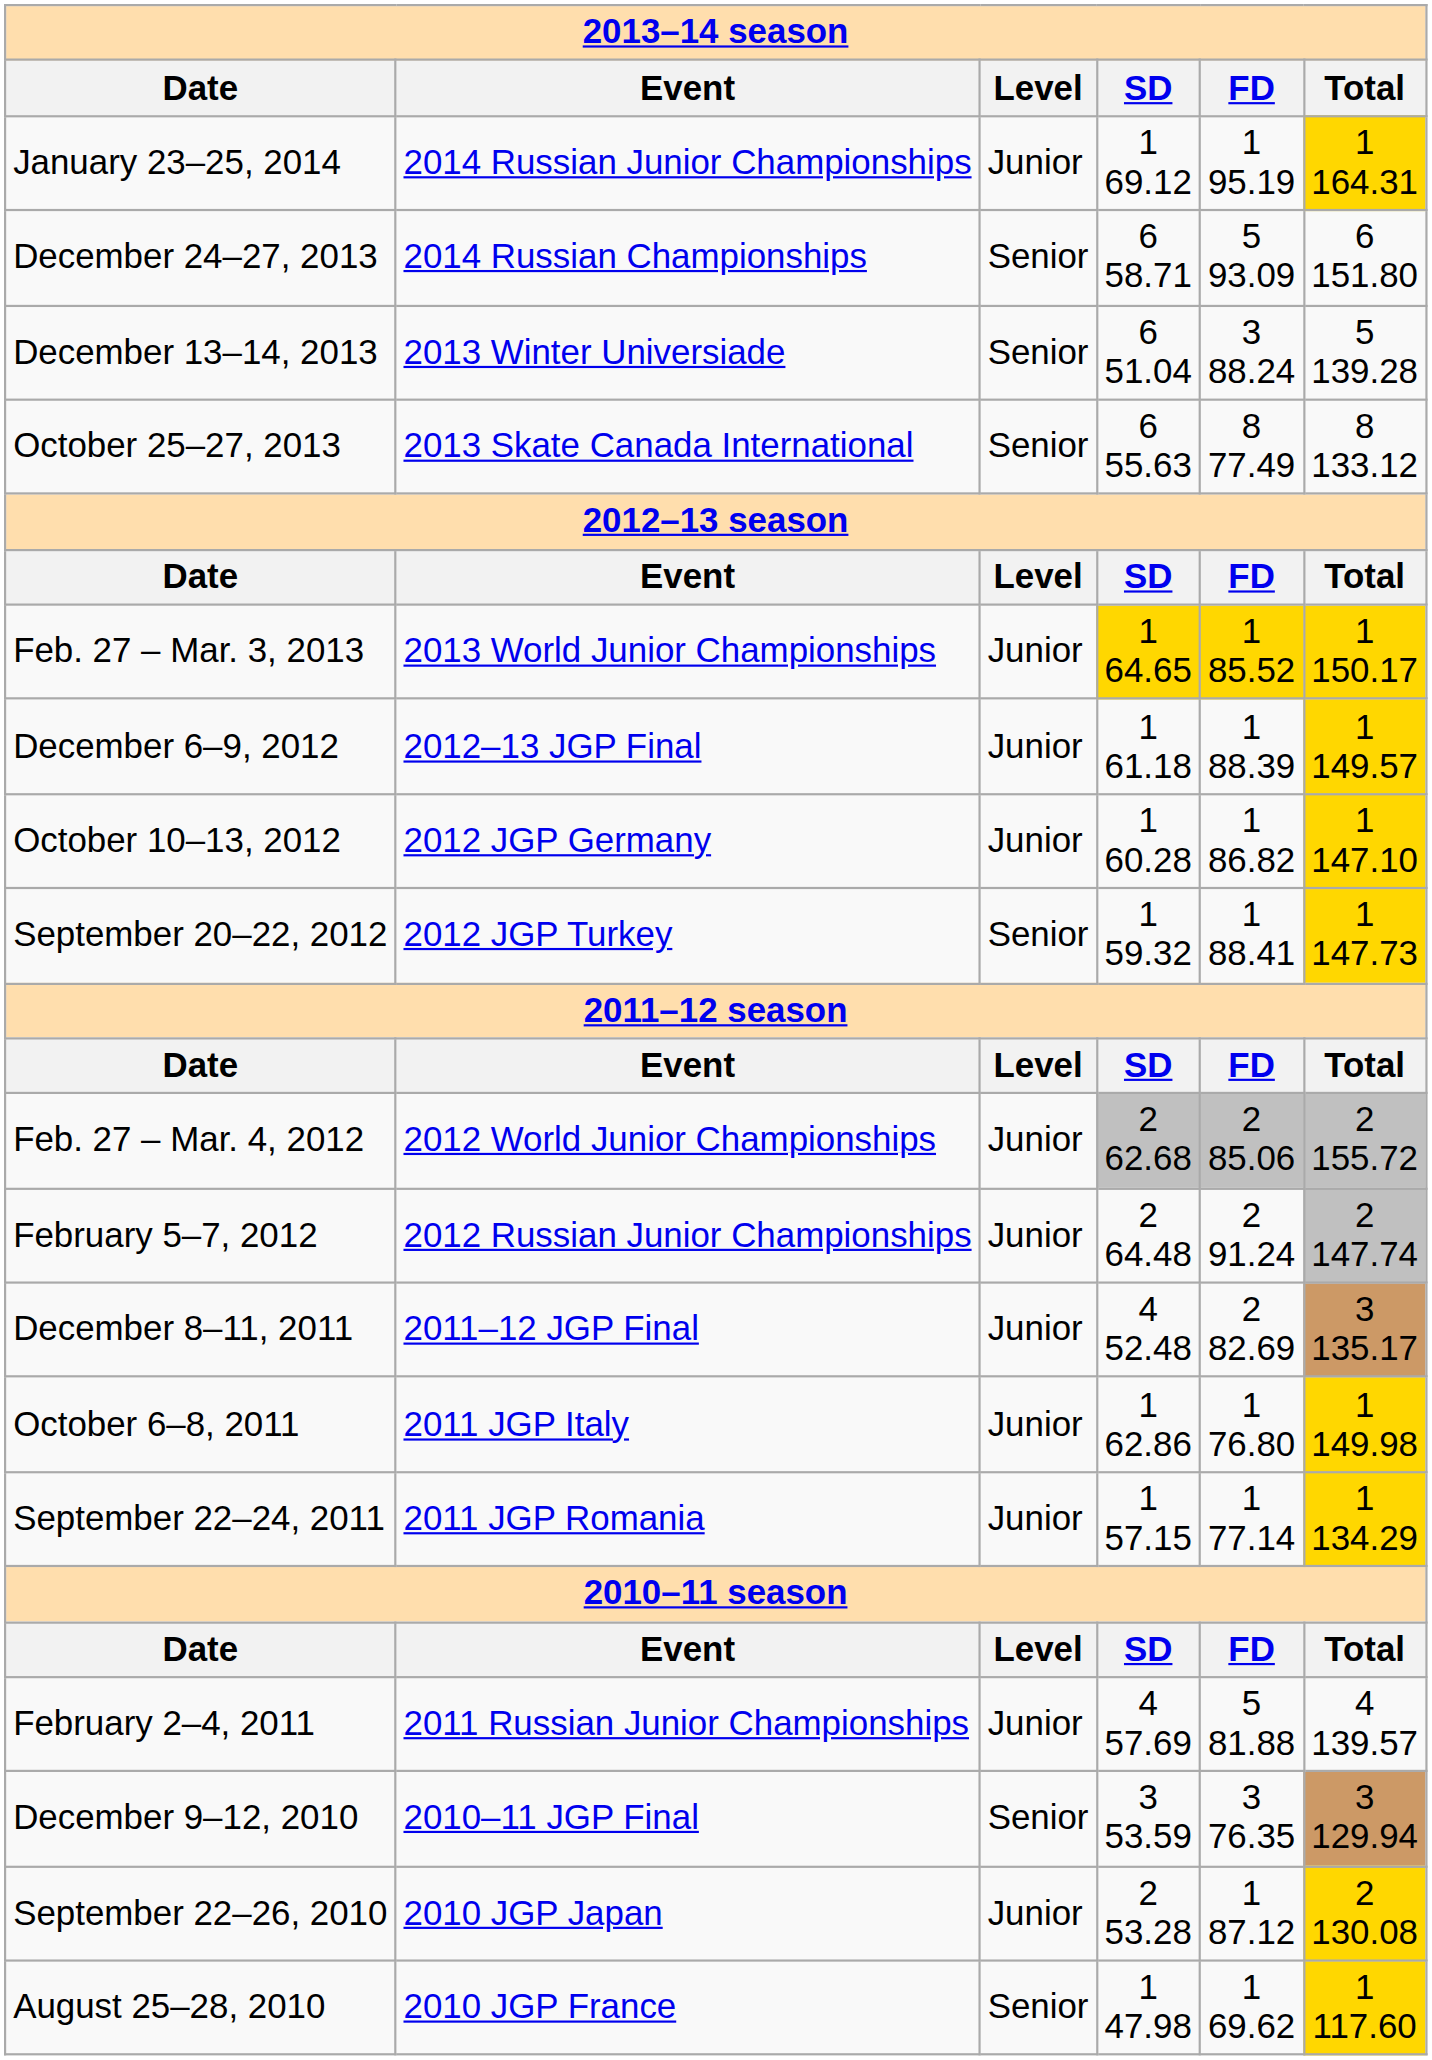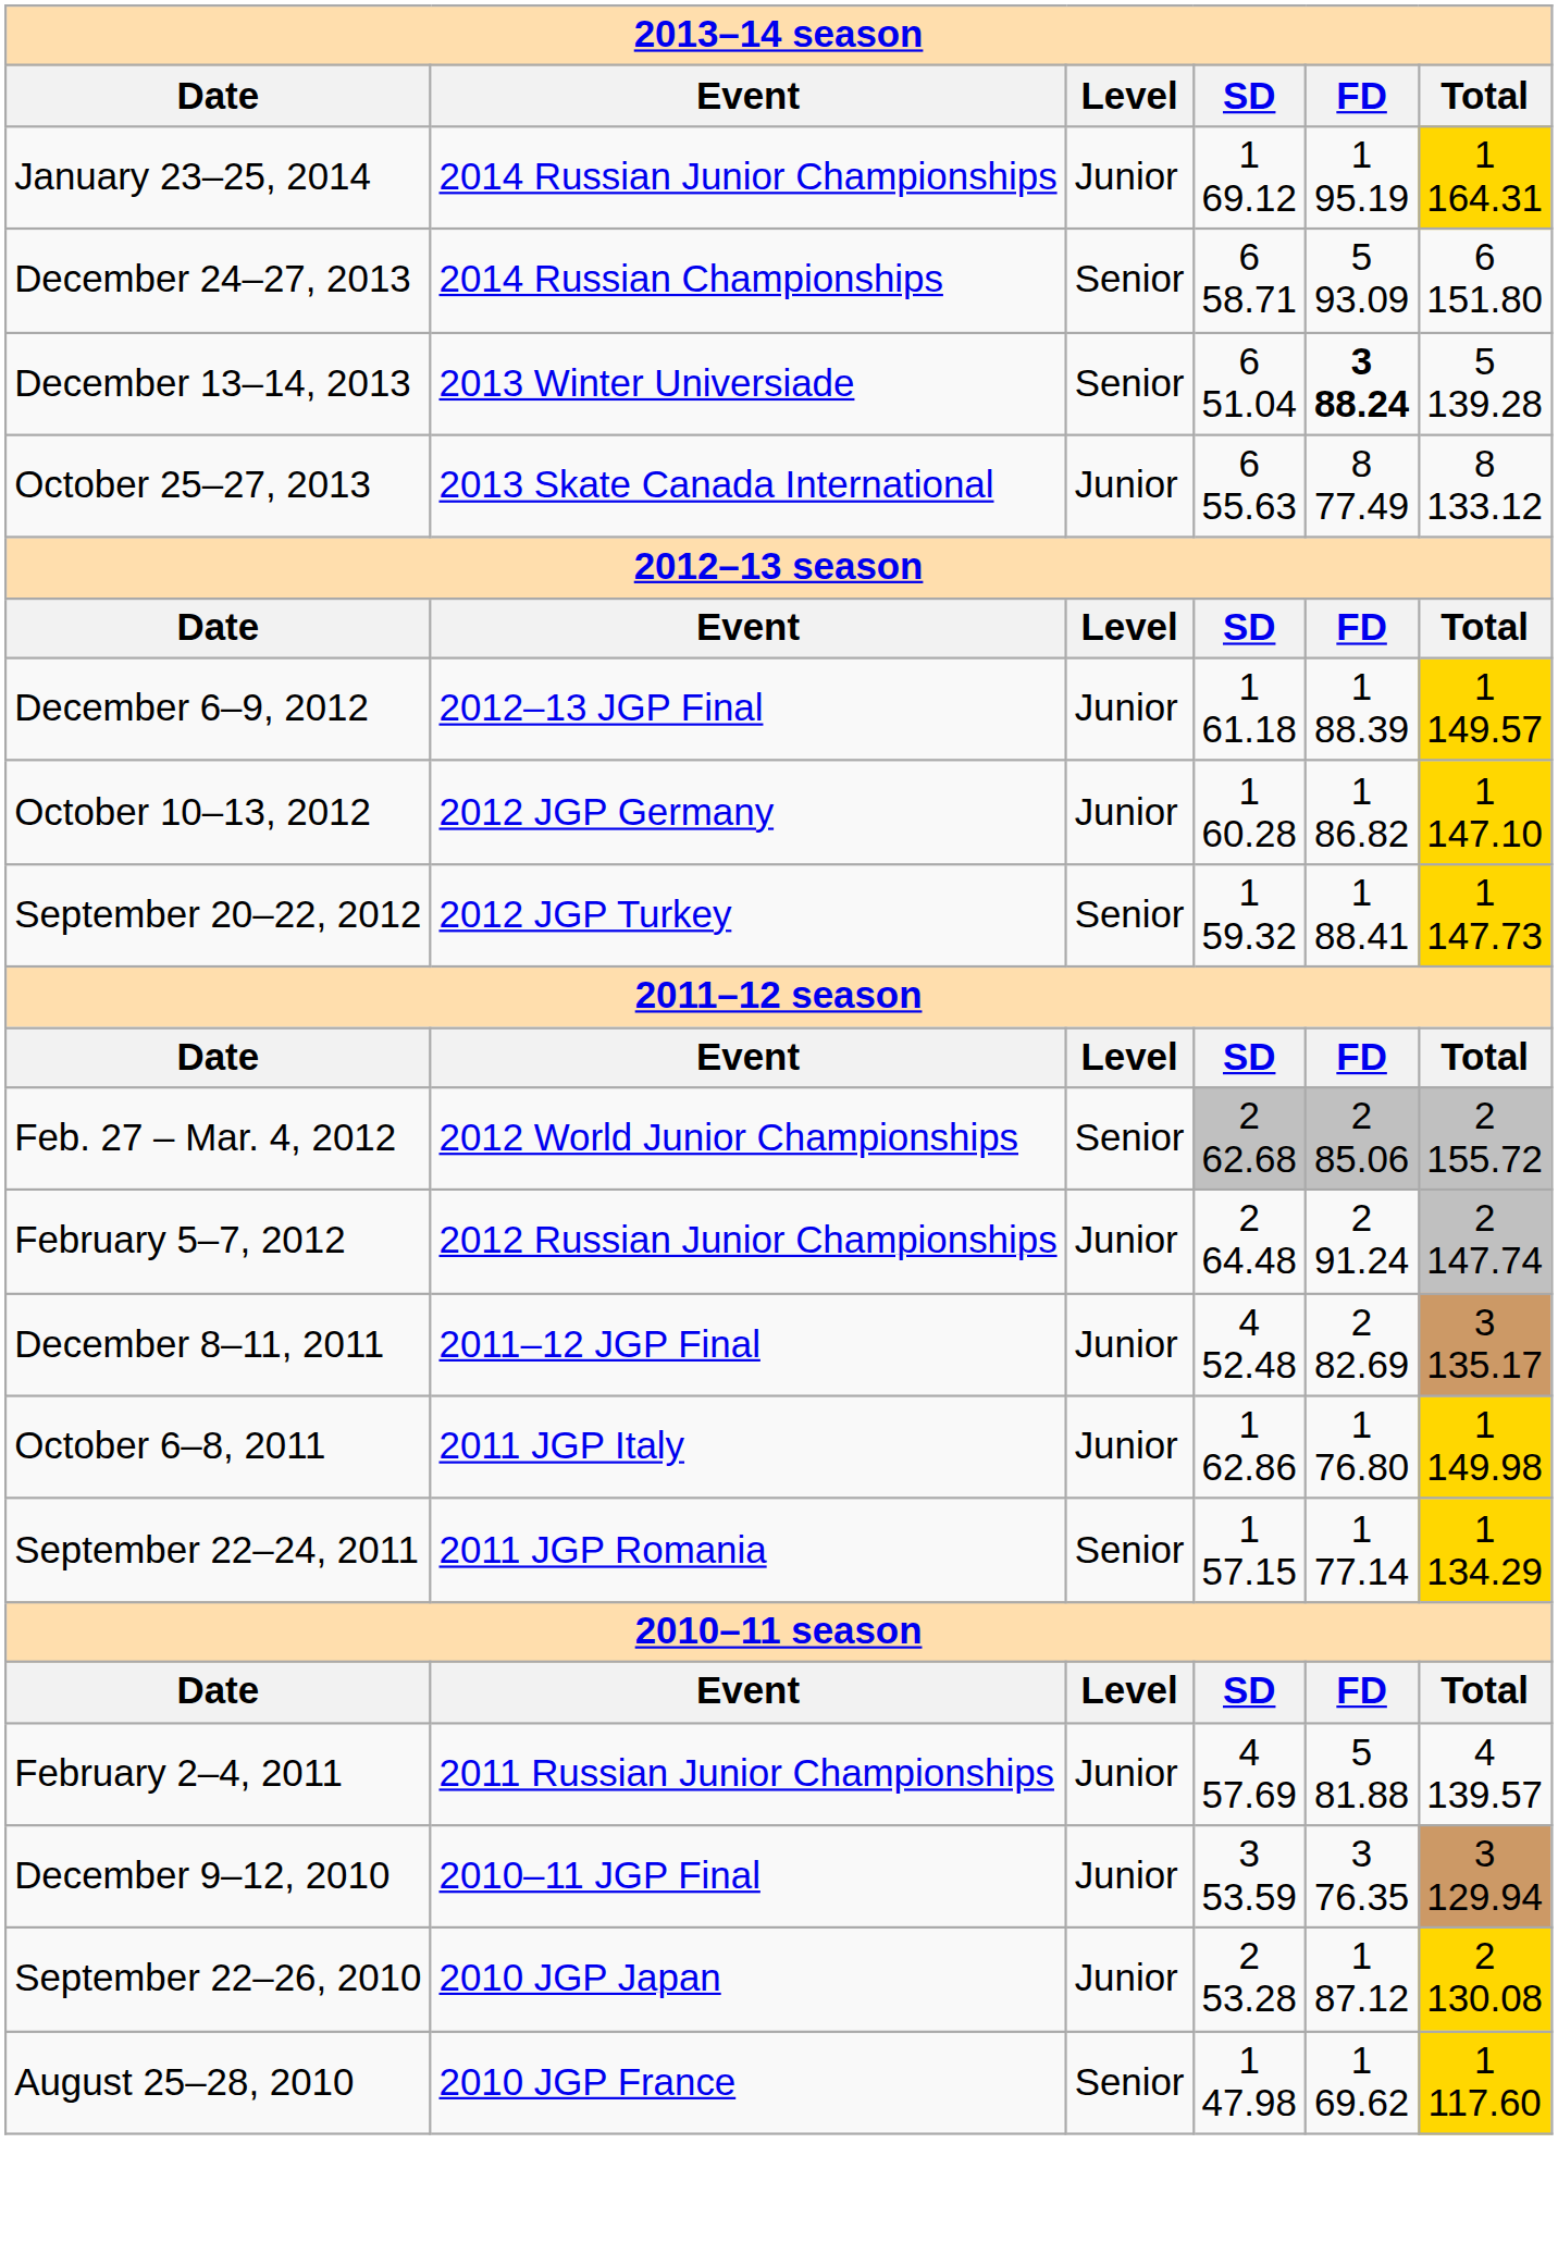December 13–14, 2013 | column 5: normal -> bold
October 25–27, 2013 | column 3: Senior -> Junior
- row: Feb. 27 – Mar. 3, 2013 | 2013 World Junior Championships | Junior | 1 64.65 | 1 85.52 | 1 150.17
Feb. 27 – Mar. 4, 2012 | column 3: Junior -> Senior
September 22–24, 2011 | column 3: Junior -> Senior
December 9–12, 2010 | column 3: Senior -> Junior
